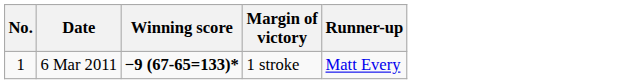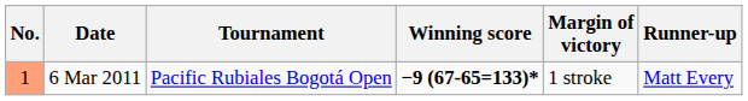+ column: Tournament | Pacific Rubiales Bogotá Open
6 Mar 2011 | No.: no background -> lightsalmon background
